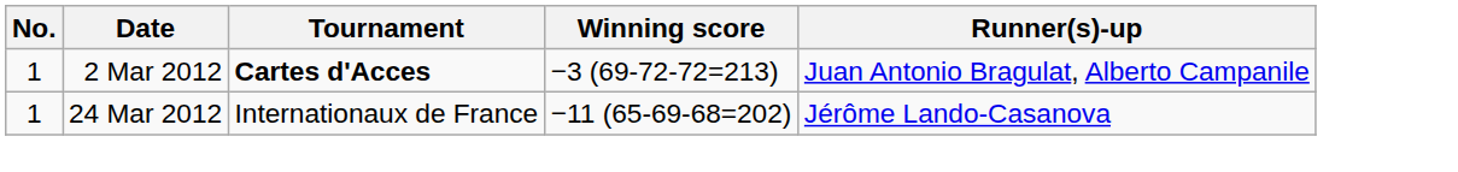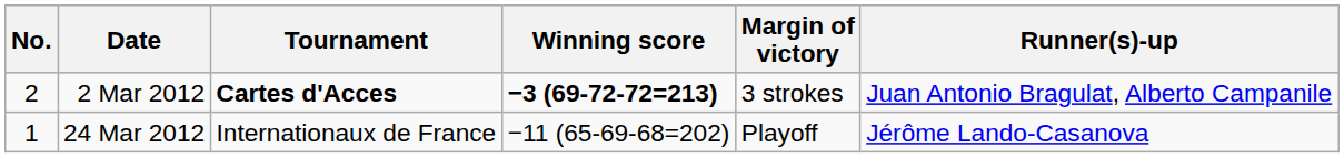+ column: Margin of victory | 3 strokes | Playoff
2 Mar 2012 | No.: 1 -> 2
2 Mar 2012 | Winning score: normal -> bold
